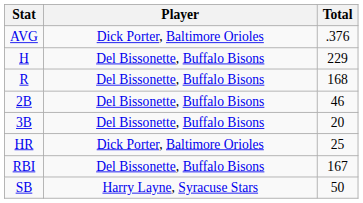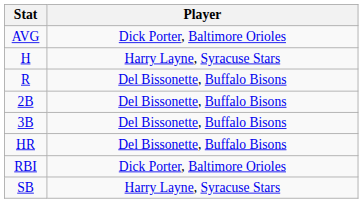- column: Total | .376 | 229 | 168 | 46 | 20 | 25 | 167 | 50
H | Player: Del Bissonette, Buffalo Bisons -> Harry Layne, Syracuse Stars
HR | Player: Dick Porter, Baltimore Orioles -> Del Bissonette, Buffalo Bisons
RBI | Player: Del Bissonette, Buffalo Bisons -> Dick Porter, Baltimore Orioles
